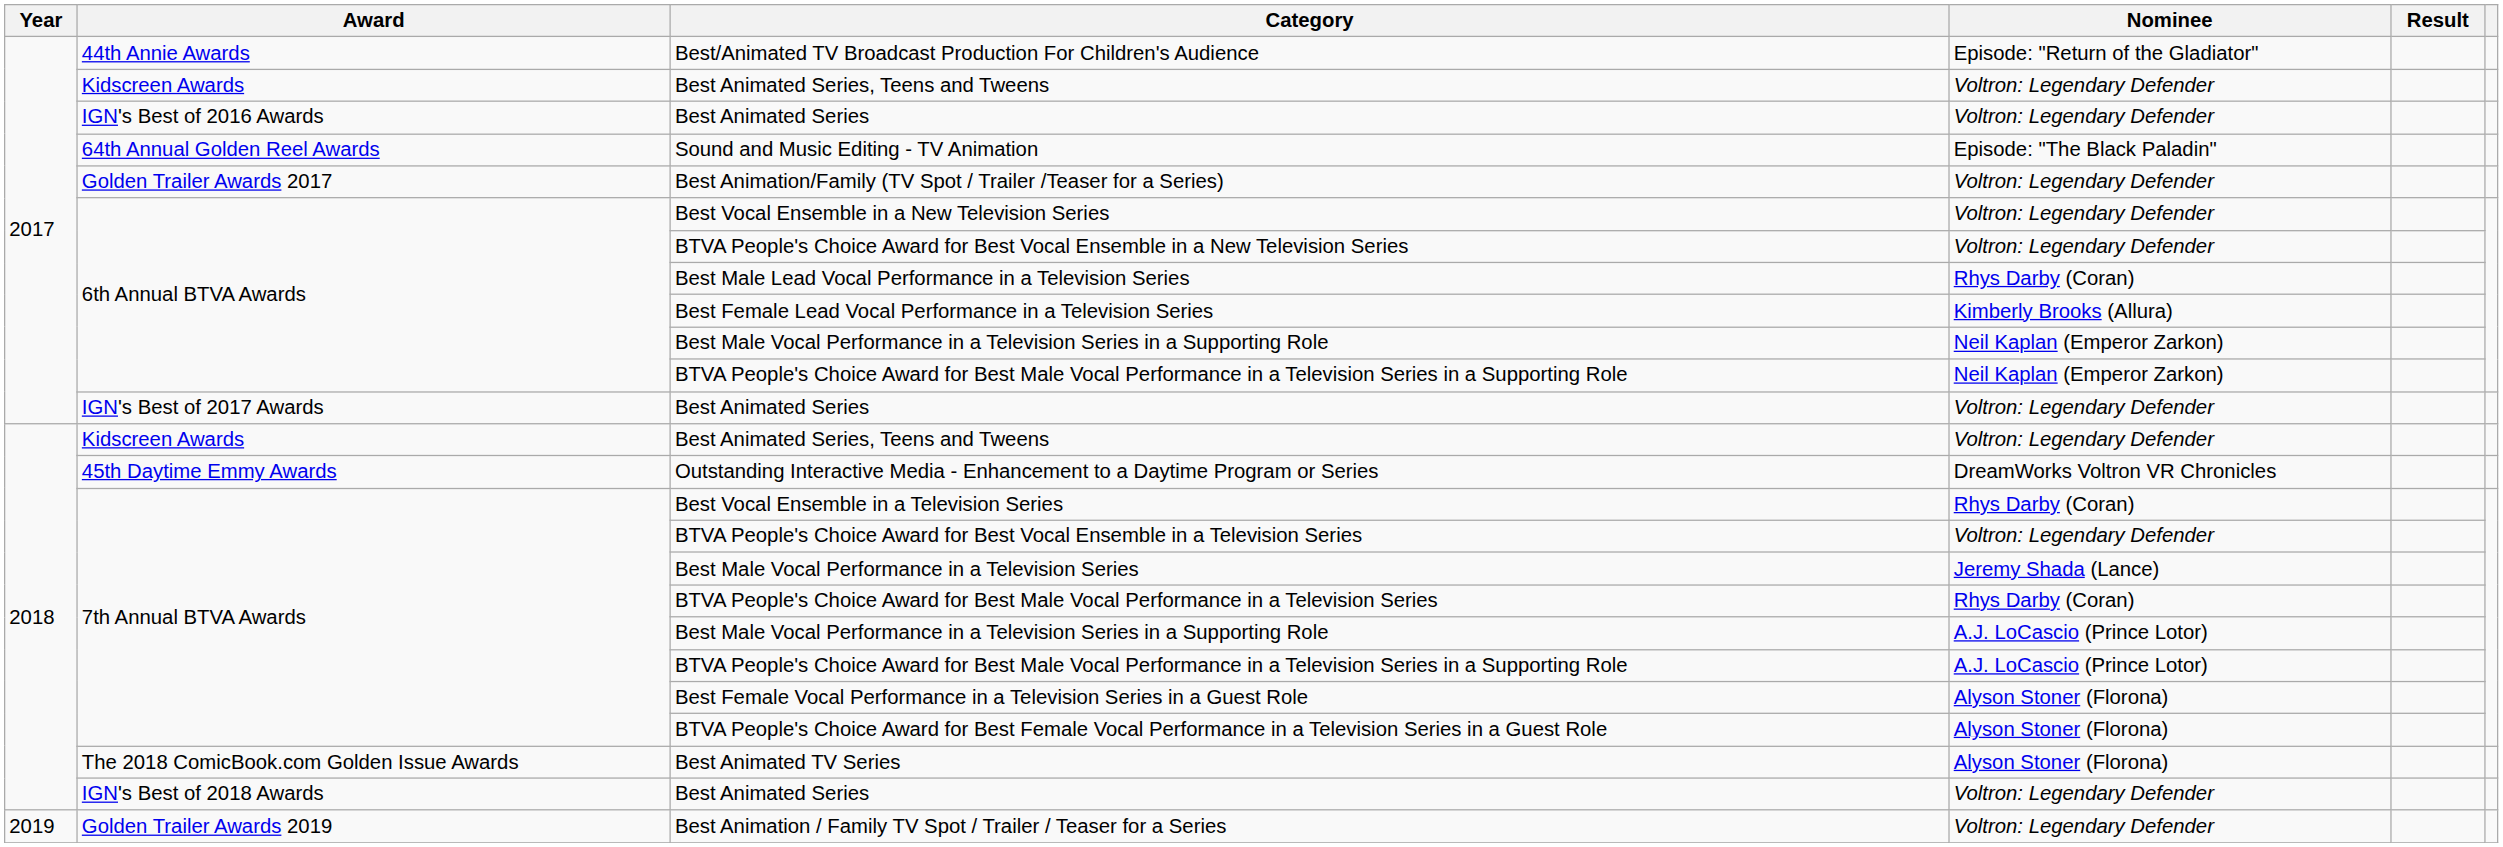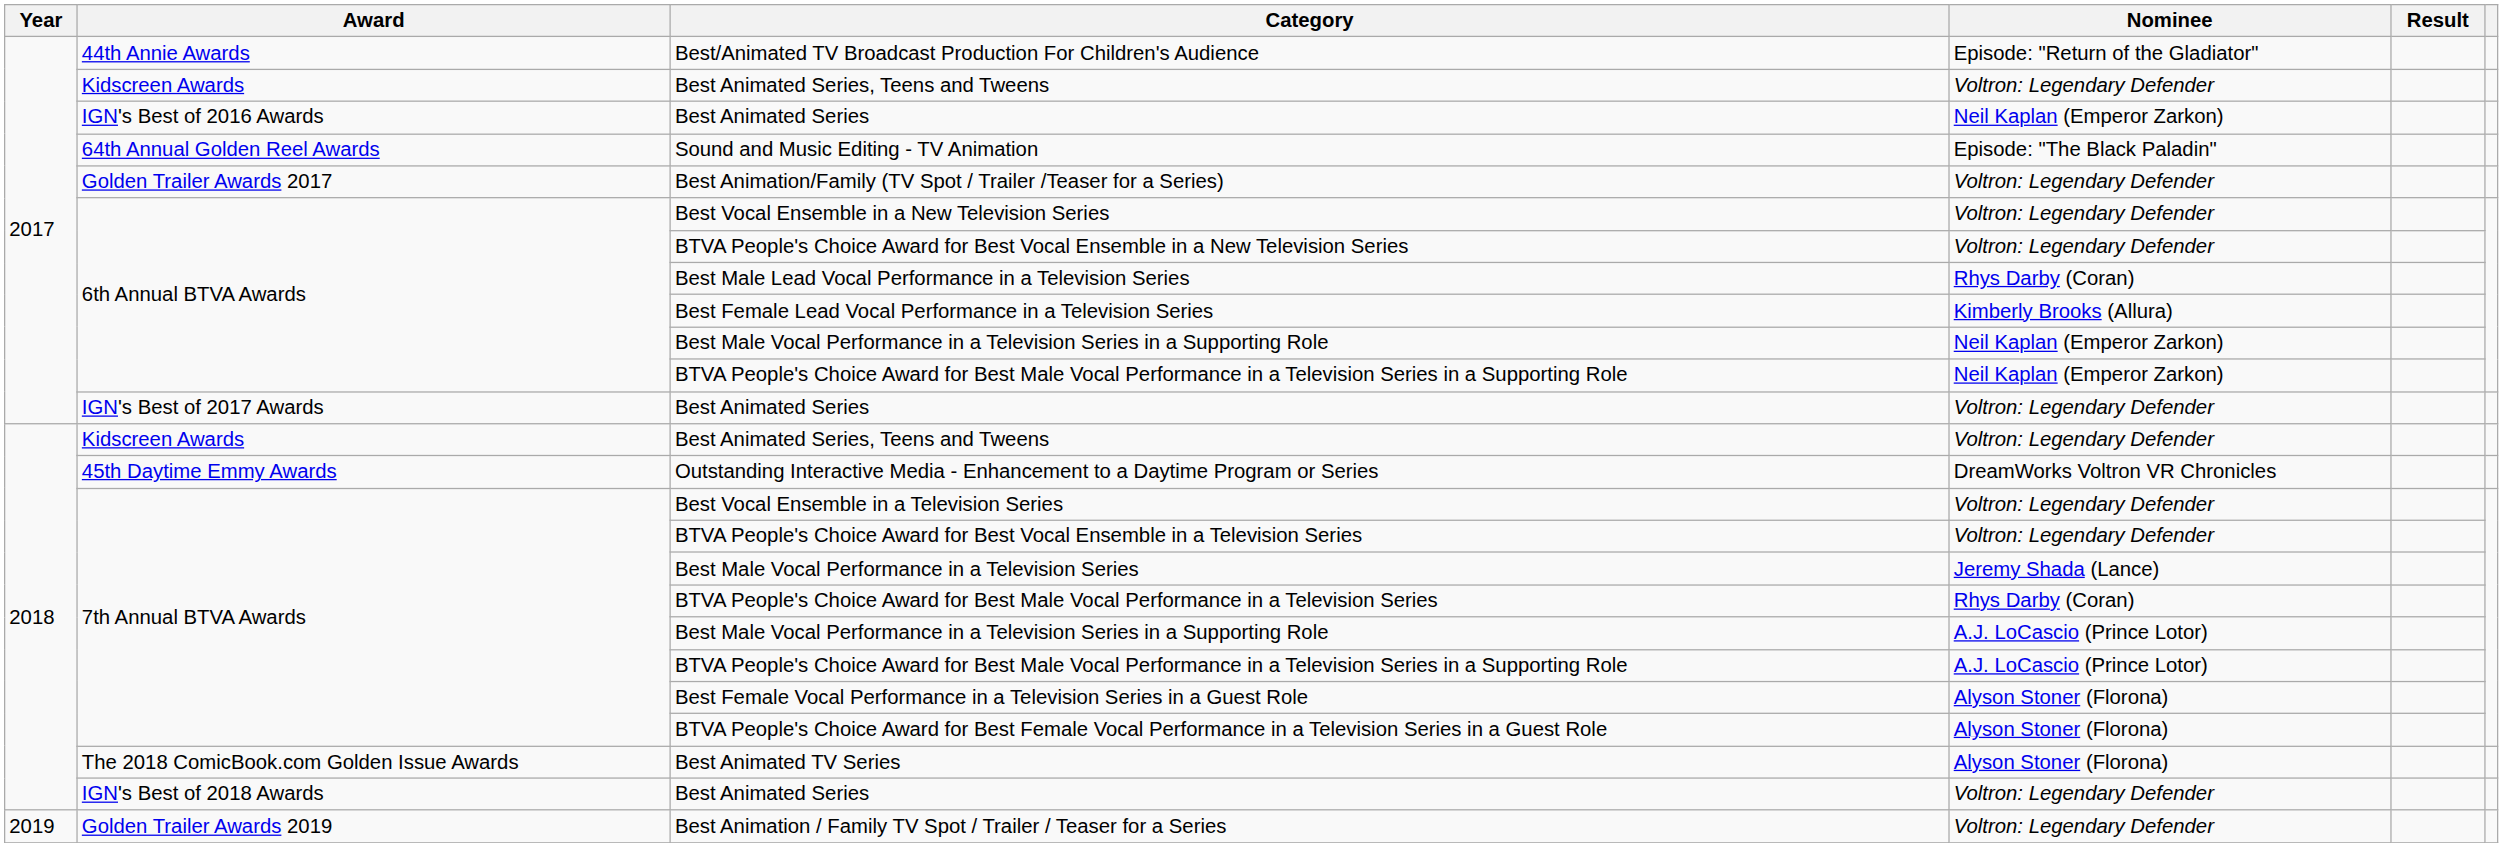IGN's Best of 2016 Awards / Best Animated Series | Nominee: Voltron: Legendary Defender -> Neil Kaplan (Emperor Zarkon)
Best Vocal Ensemble in a Television Series | Nominee: Rhys Darby (Coran) -> Voltron: Legendary Defender
